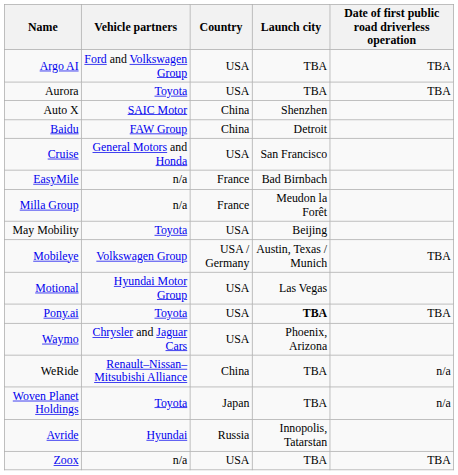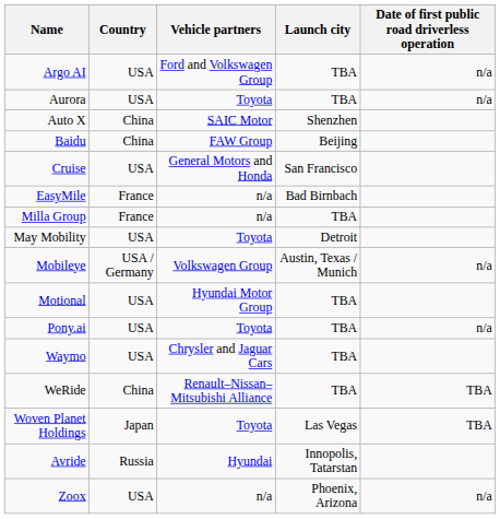columns swapped: Vehicle partners <-> Country
Argo AI | Date of first public road driverless operation: TBA -> n/a
Aurora | Date of first public road driverless operation: TBA -> n/a
Baidu | Launch city: Detroit -> Beijing
Milla Group | Launch city: Meudon la Forêt -> TBA
May Mobility | Launch city: Beijing -> Detroit
Mobileye | Date of first public road driverless operation: TBA -> n/a
Motional | Launch city: Las Vegas -> TBA
Pony.ai | Launch city: bold -> normal
Pony.ai | Date of first public road driverless operation: TBA -> n/a
Waymo | Launch city: Phoenix, Arizona -> TBA
WeRide | Date of first public road driverless operation: n/a -> TBA
Woven Planet Holdings | Launch city: TBA -> Las Vegas
Woven Planet Holdings | Date of first public road driverless operation: n/a -> TBA
Zoox | Launch city: TBA -> Phoenix, Arizona
Zoox | Date of first public road driverless operation: TBA -> n/a
